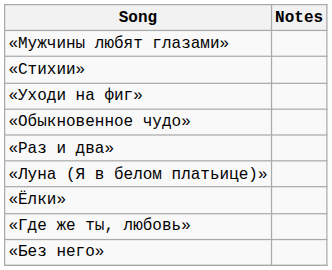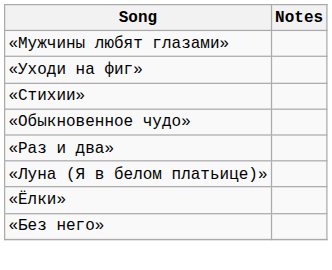rows swapped: «Уходи на фиг» <-> «Стихии»
- row: «Где же ты, любовь»
